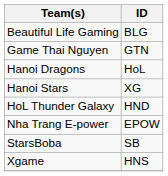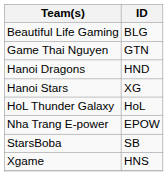Hanoi Dragons | ID: HoL -> HND
HoL Thunder Galaxy | ID: HND -> HoL
